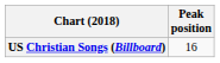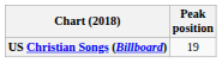US Christian Songs (Billboard) | Peak position: 16 -> 19
